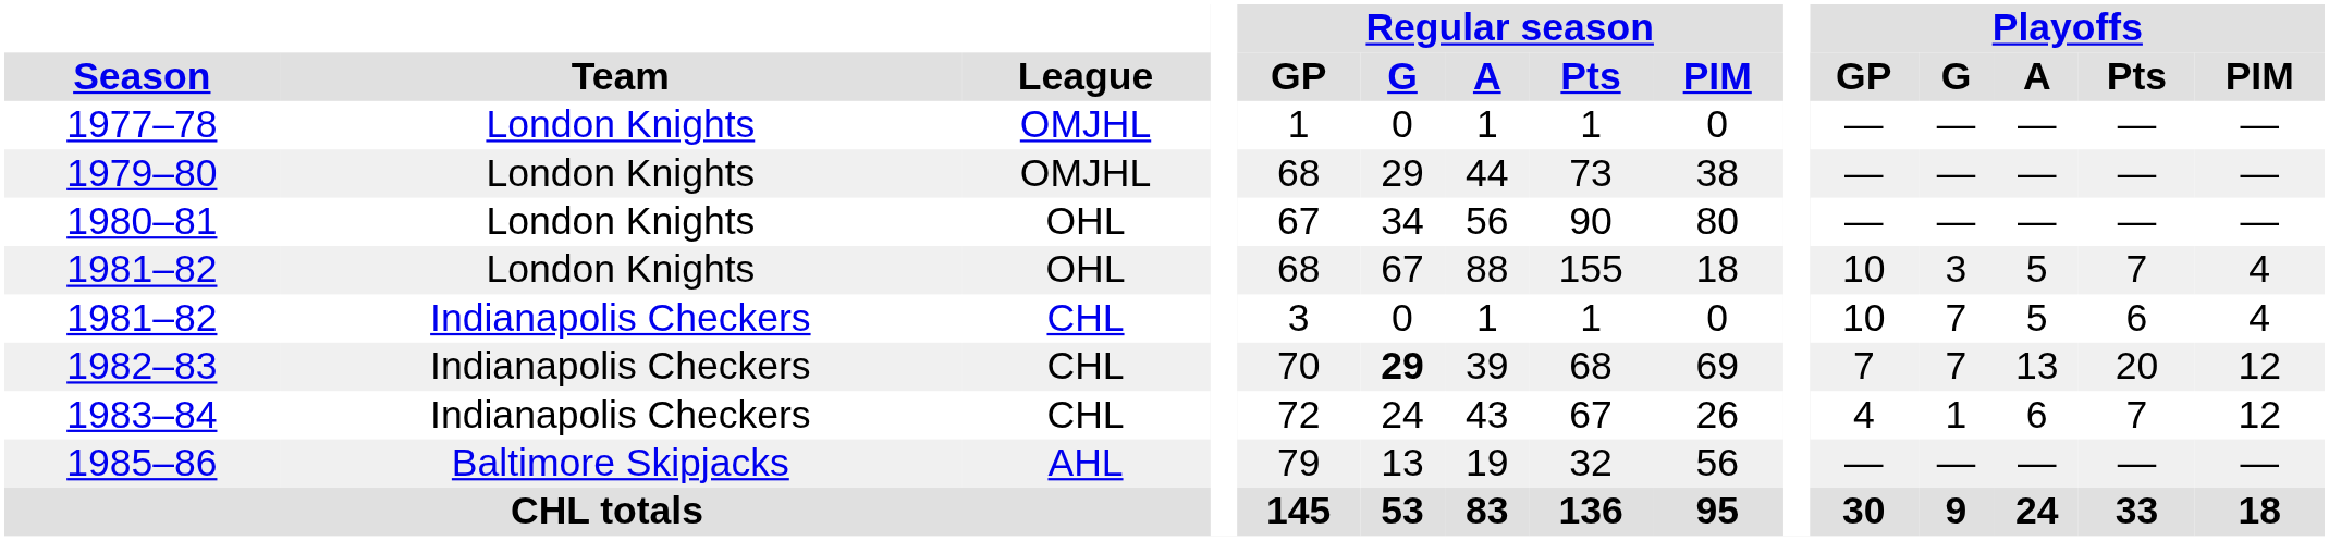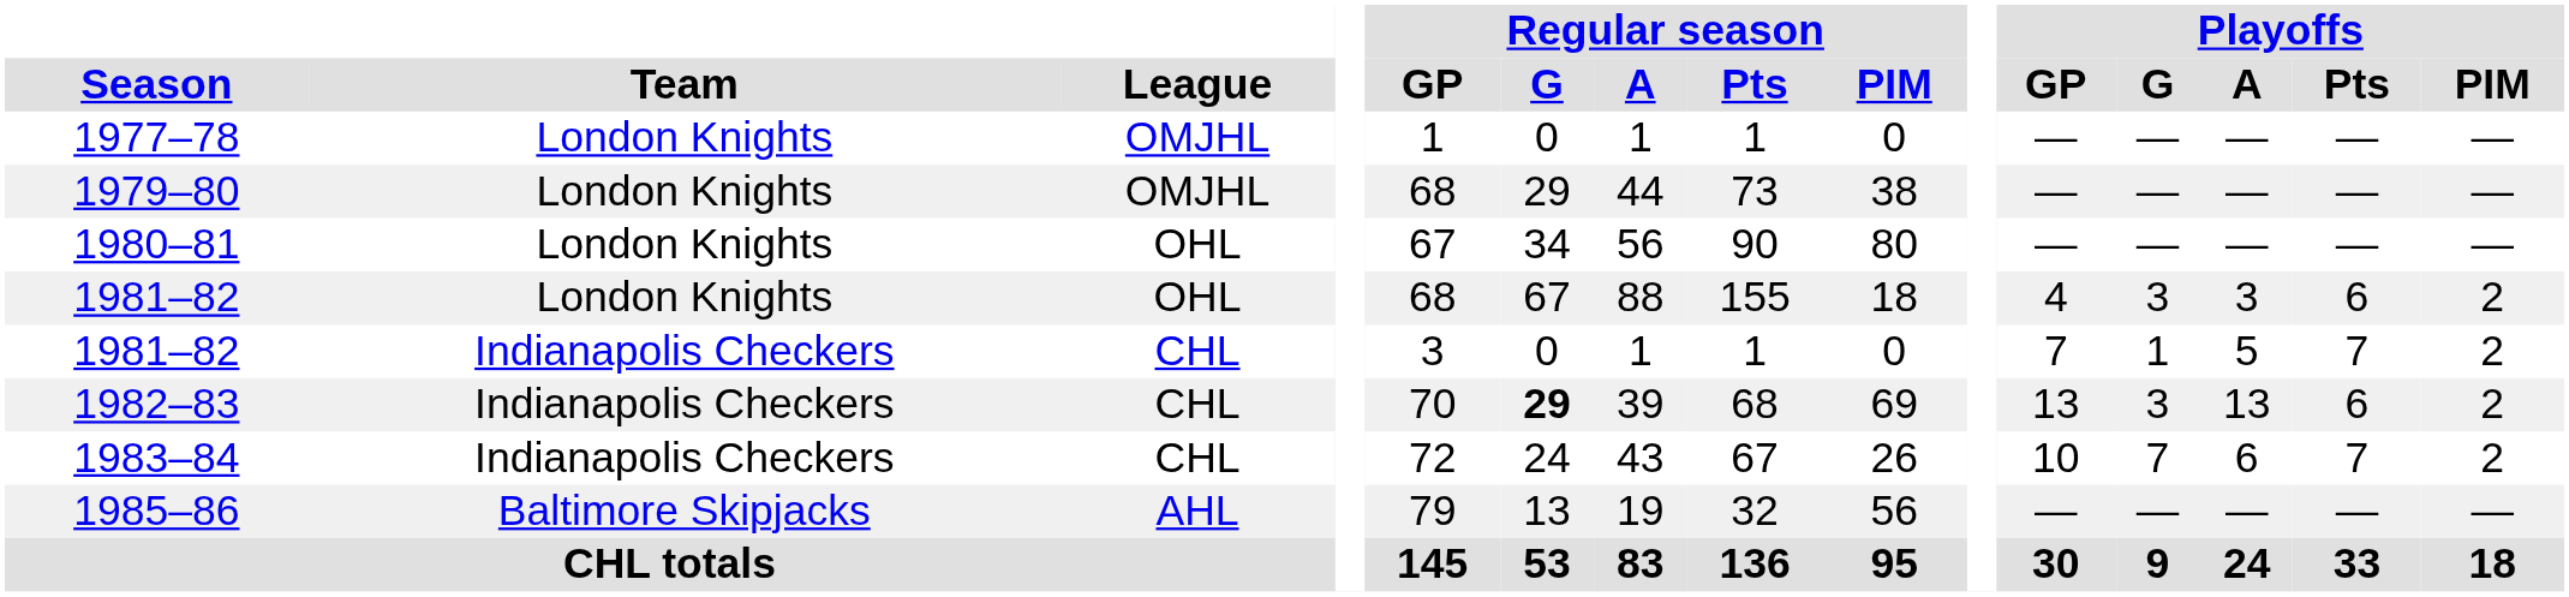1981–82 / OHL | Playoffs / GP: 10 -> 4
1981–82 / OHL | Playoffs / A: 5 -> 3
1981–82 / OHL | Playoffs / Pts: 7 -> 6
1981–82 / OHL | Playoffs / PIM: 4 -> 2
1981–82 / CHL | Playoffs / GP: 10 -> 7
1981–82 / CHL | Playoffs / G: 7 -> 1
1981–82 / CHL | Playoffs / Pts: 6 -> 7
1981–82 / CHL | Playoffs / PIM: 4 -> 2
1982–83 | Playoffs / GP: 7 -> 13
1982–83 | Playoffs / G: 7 -> 3
1982–83 | Playoffs / Pts: 20 -> 6
1982–83 | Playoffs / PIM: 12 -> 2
1983–84 | Playoffs / GP: 4 -> 10
1983–84 | Playoffs / G: 1 -> 7
1983–84 | Playoffs / PIM: 12 -> 2
